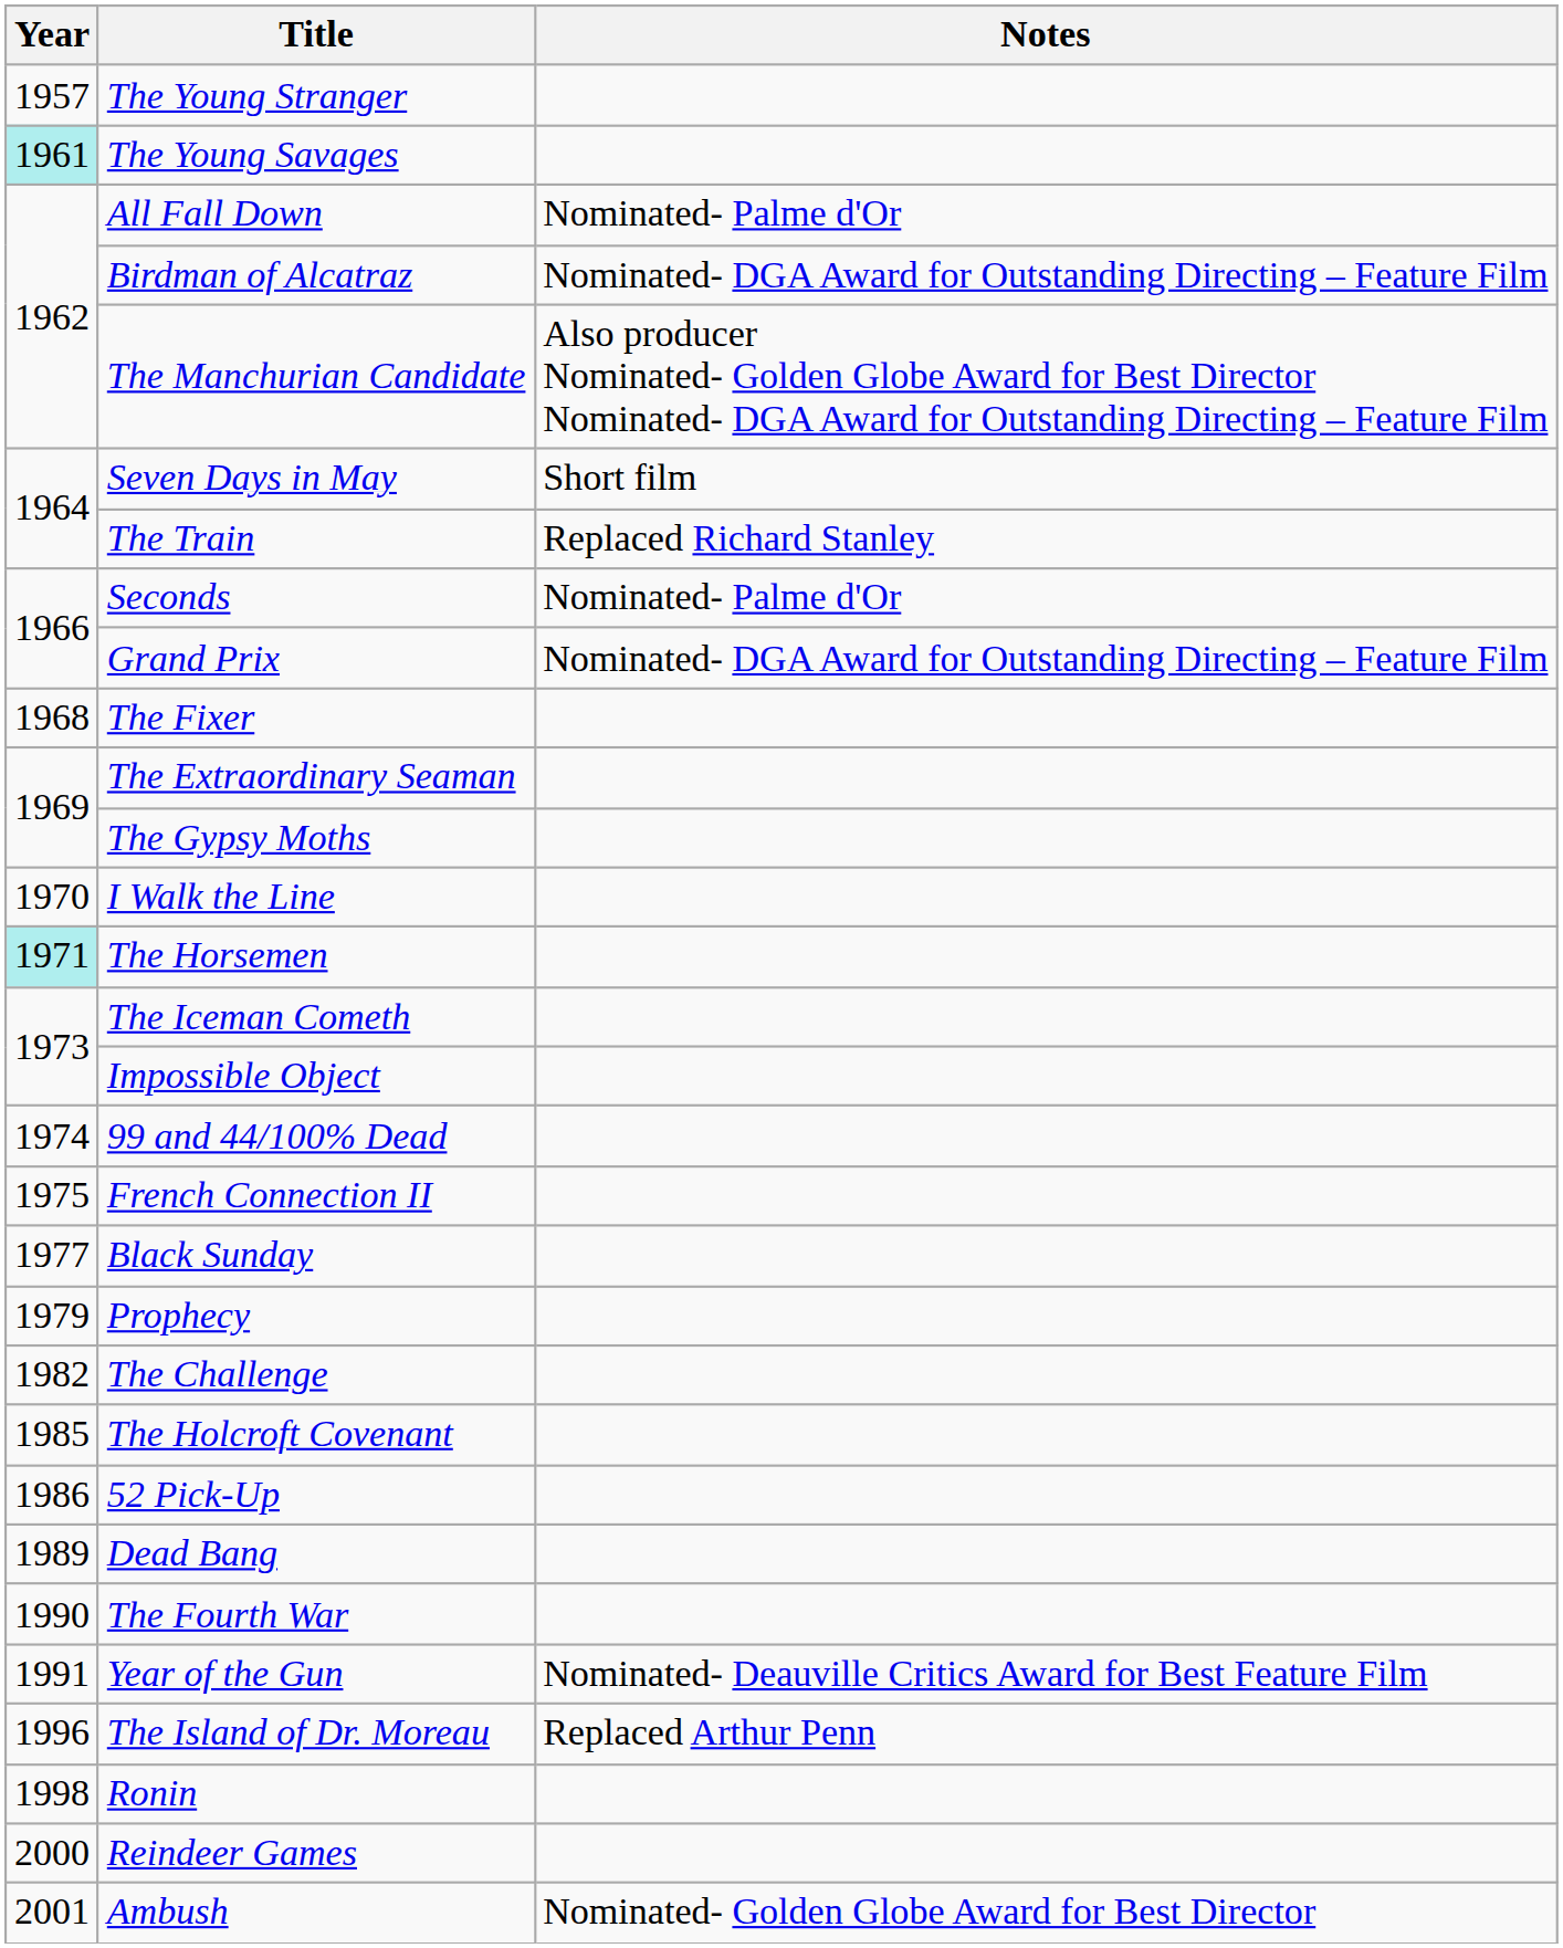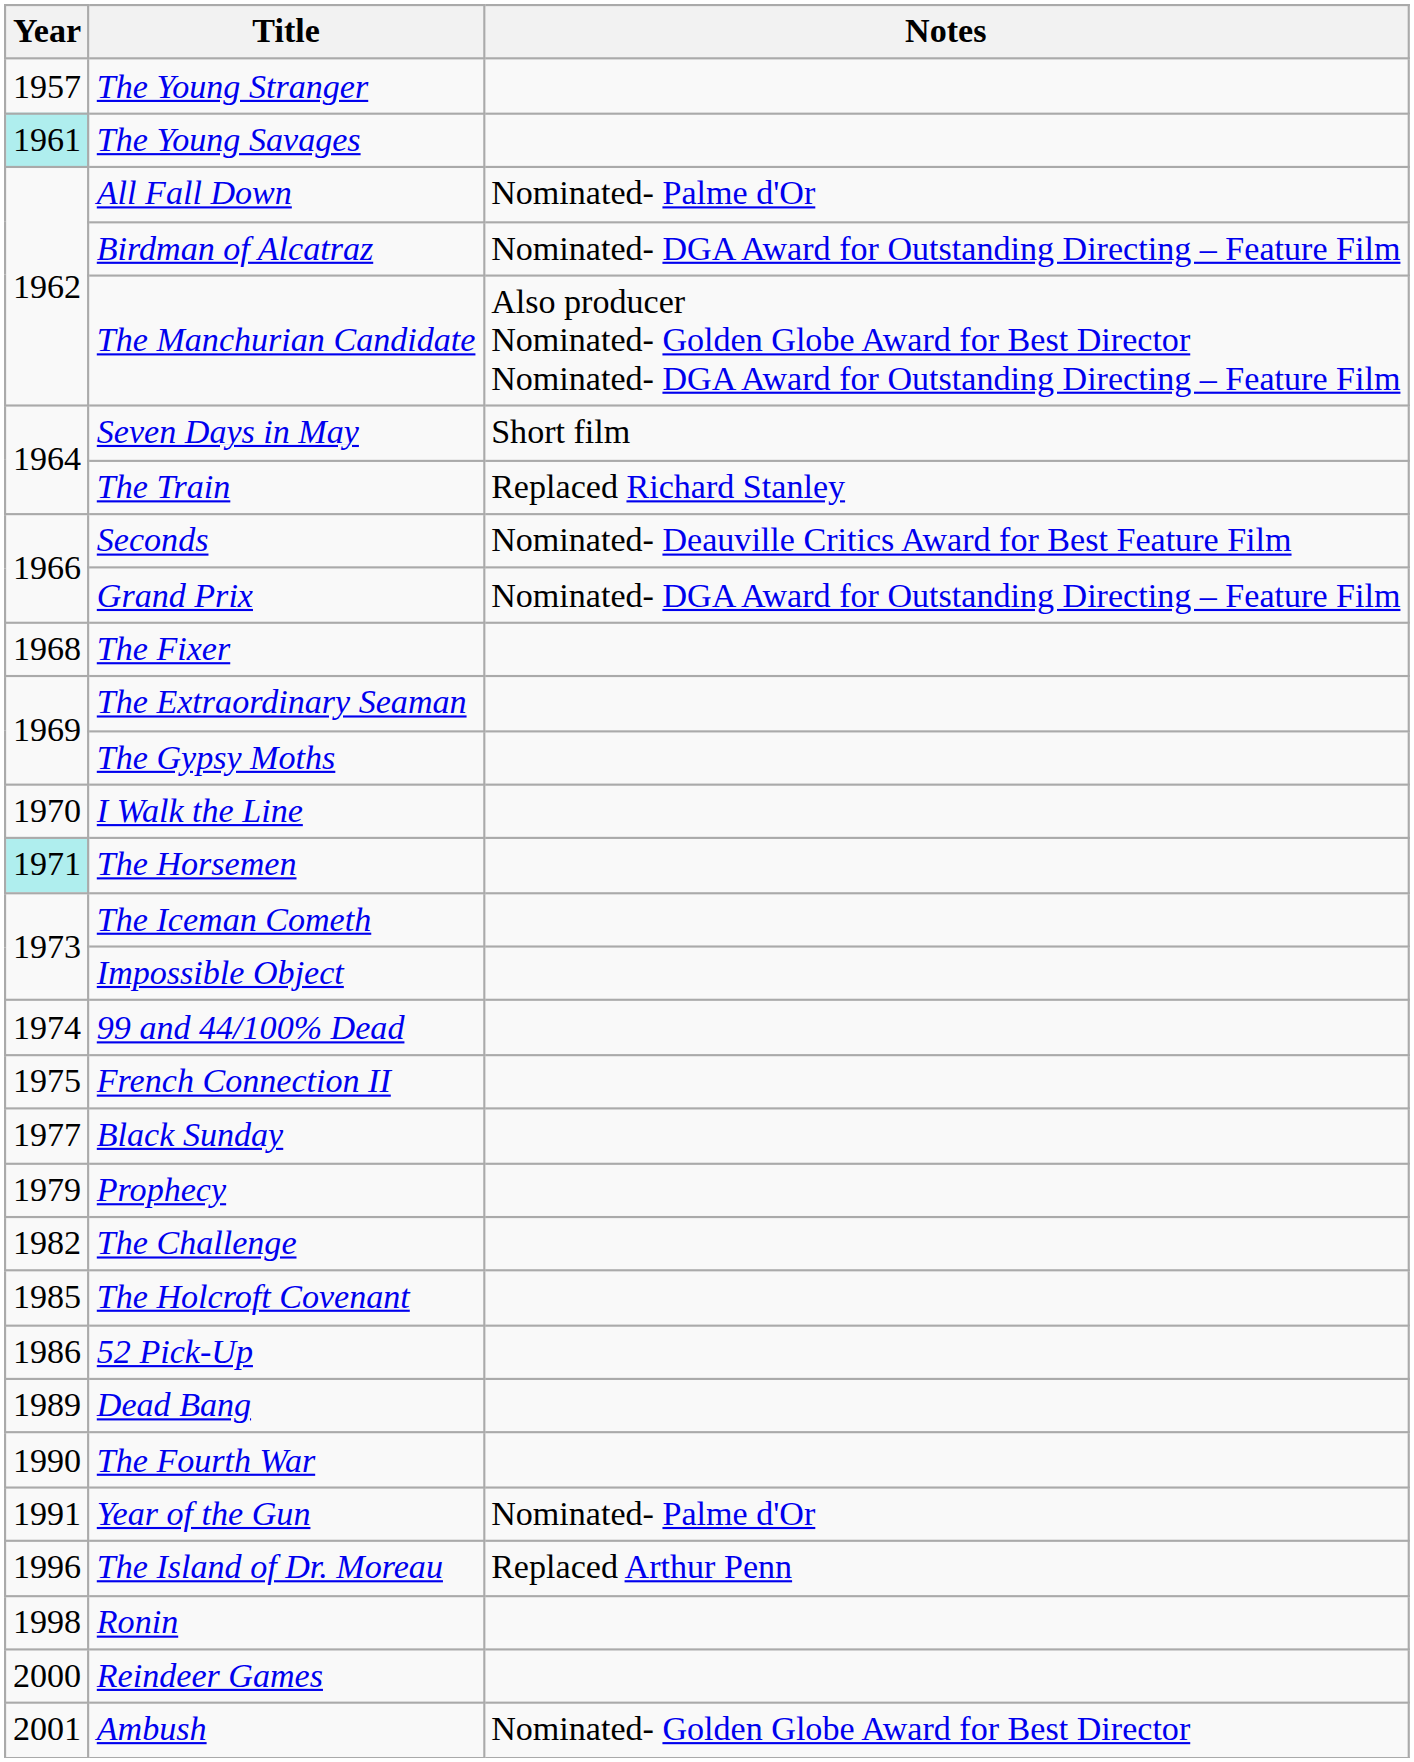Seconds | Notes: Nominated- Palme d'Or -> Nominated- Deauville Critics Award for Best Feature Film
Year of the Gun | Notes: Nominated- Deauville Critics Award for Best Feature Film -> Nominated- Palme d'Or
